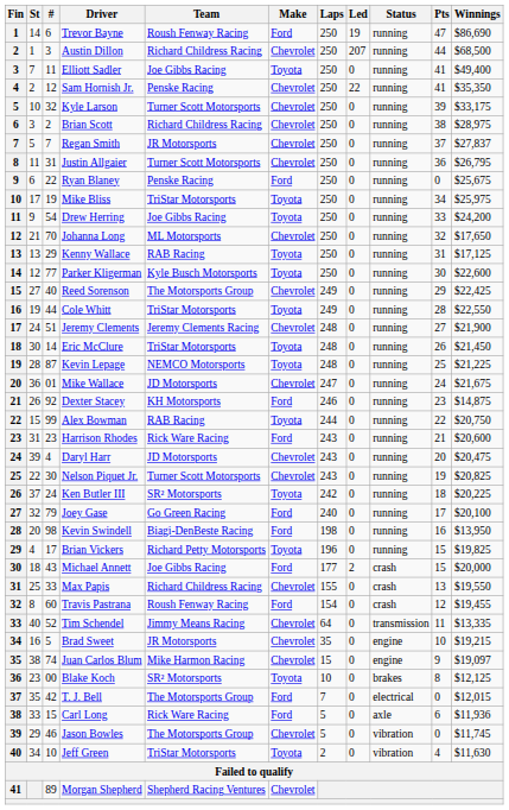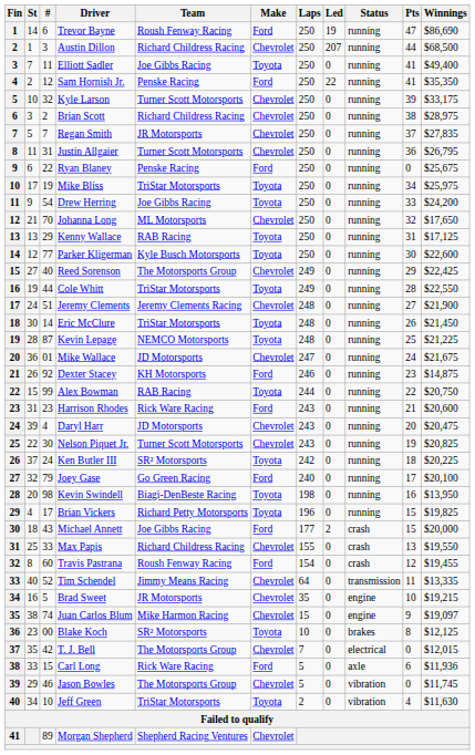Sam Hornish Jr. | Make: Chevrolet -> Ford
Regan Smith | Winnings: $27,837 -> $27,835
Kevin Swindell | Make: Ford -> Toyota
T. J. Bell | Make: Ford -> Chevrolet
